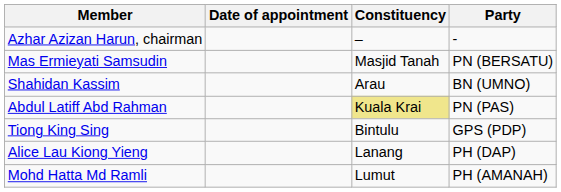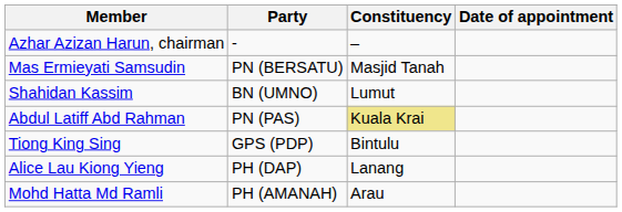columns swapped: Party <-> Date of appointment
Shahidan Kassim | Constituency: Arau -> Lumut
Mohd Hatta Md Ramli | Constituency: Lumut -> Arau
